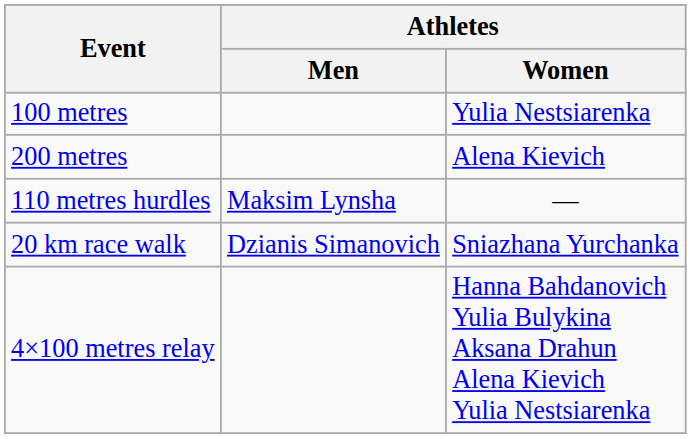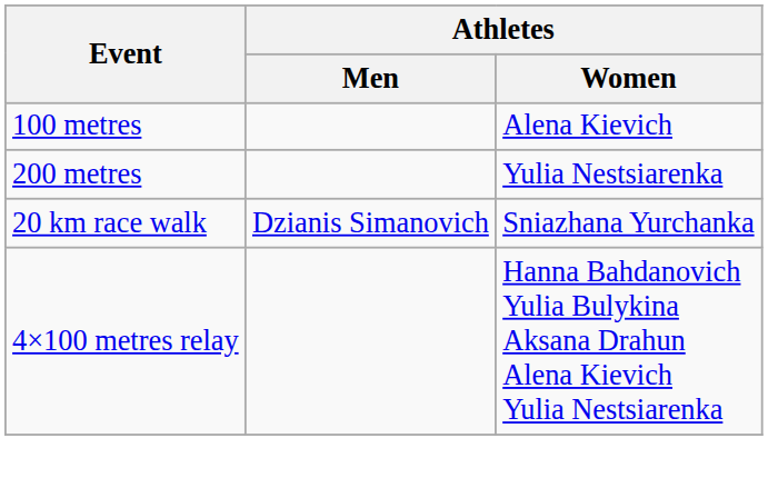100 metres | Athletes / Women: Yulia Nestsiarenka -> Alena Kievich
200 metres | Athletes / Women: Alena Kievich -> Yulia Nestsiarenka
- row: 110 metres hurdles | Maksim Lynsha | —
